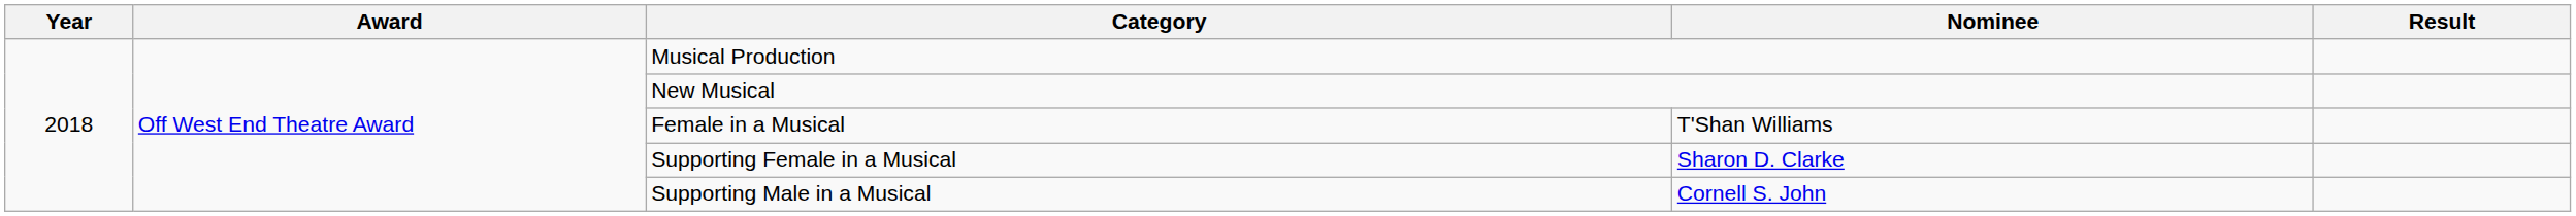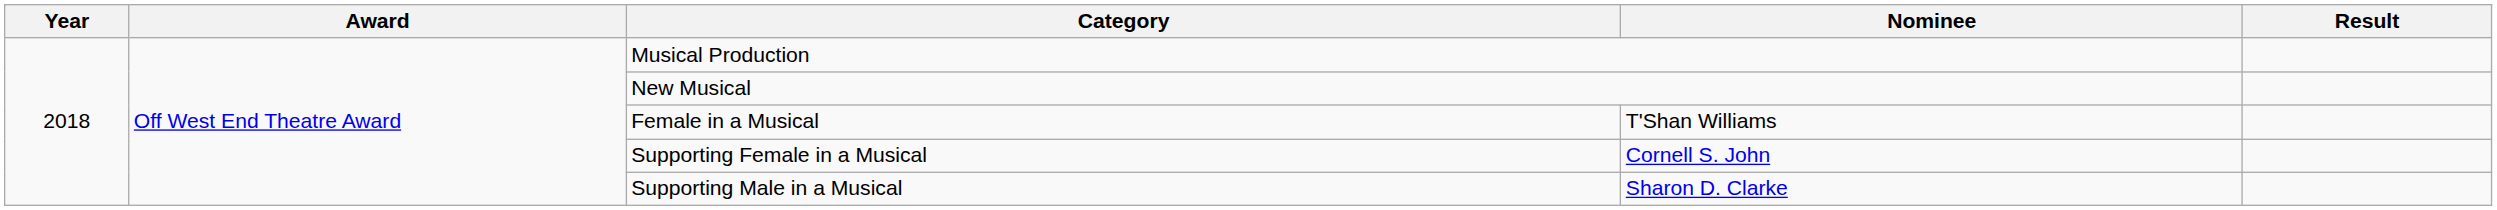Supporting Female in a Musical | Nominee: Sharon D. Clarke -> Cornell S. John
Supporting Male in a Musical | Nominee: Cornell S. John -> Sharon D. Clarke
